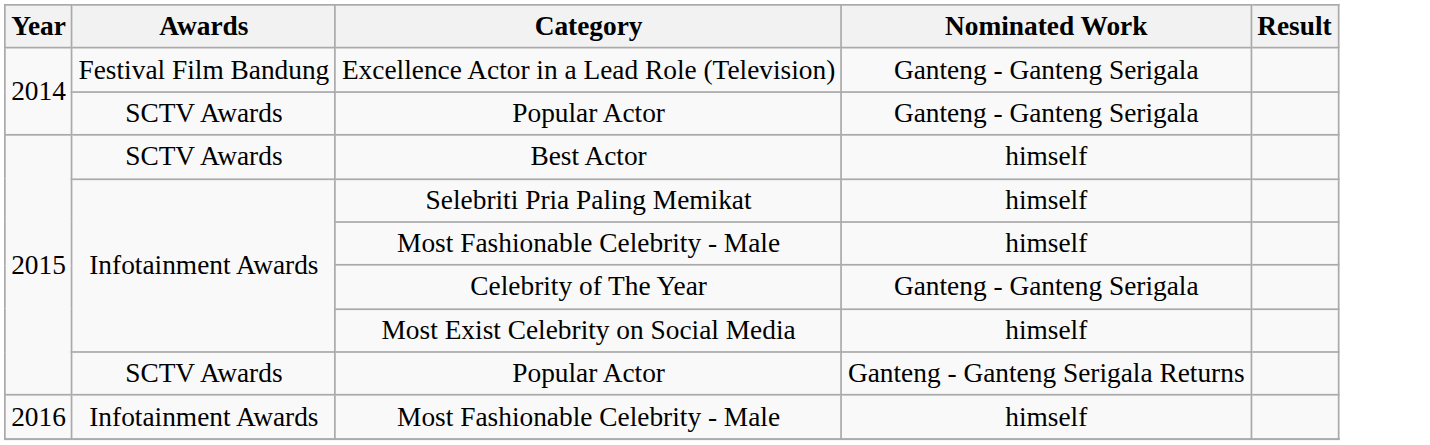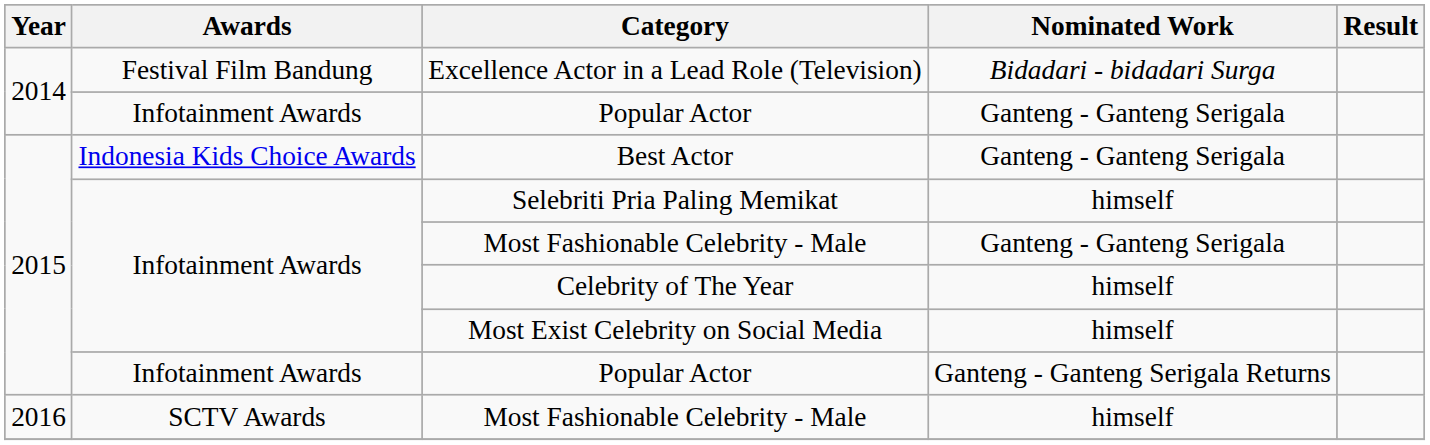Excellence Actor in a Lead Role (Television) | Nominated Work: Ganteng - Ganteng Serigala -> Bidadari - bidadari Surga
2014 / Popular Actor | Awards: SCTV Awards -> Infotainment Awards
Best Actor | Awards: SCTV Awards -> Indonesia Kids Choice Awards
Best Actor | Nominated Work: himself -> Ganteng - Ganteng Serigala
2015 / Most Fashionable Celebrity - Male | Nominated Work: himself -> Ganteng - Ganteng Serigala
Celebrity of The Year | Nominated Work: Ganteng - Ganteng Serigala -> himself
2015 / Popular Actor | Awards: SCTV Awards -> Infotainment Awards
2016 / Most Fashionable Celebrity - Male | Awards: Infotainment Awards -> SCTV Awards
